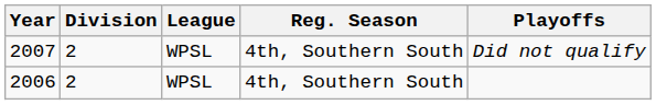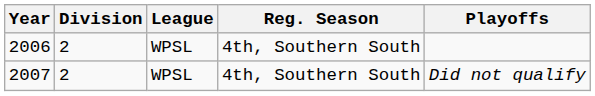rows swapped: 2006 <-> 2007
